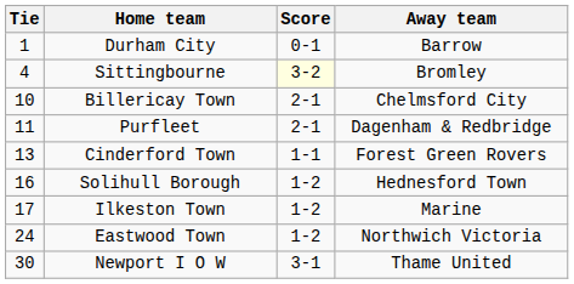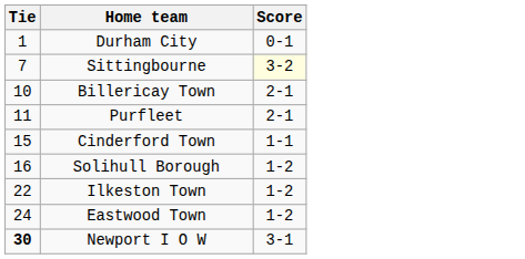- column: Away team | Barrow | Bromley | Chelmsford City | Dagenham & Redbridge | Forest Green Rovers | Hednesford Town | Marine | Northwich Victoria | Thame United
Sittingbourne | Tie: 4 -> 7
Cinderford Town | Tie: 13 -> 15
Ilkeston Town | Tie: 17 -> 22
Newport I O W | Tie: normal -> bold
